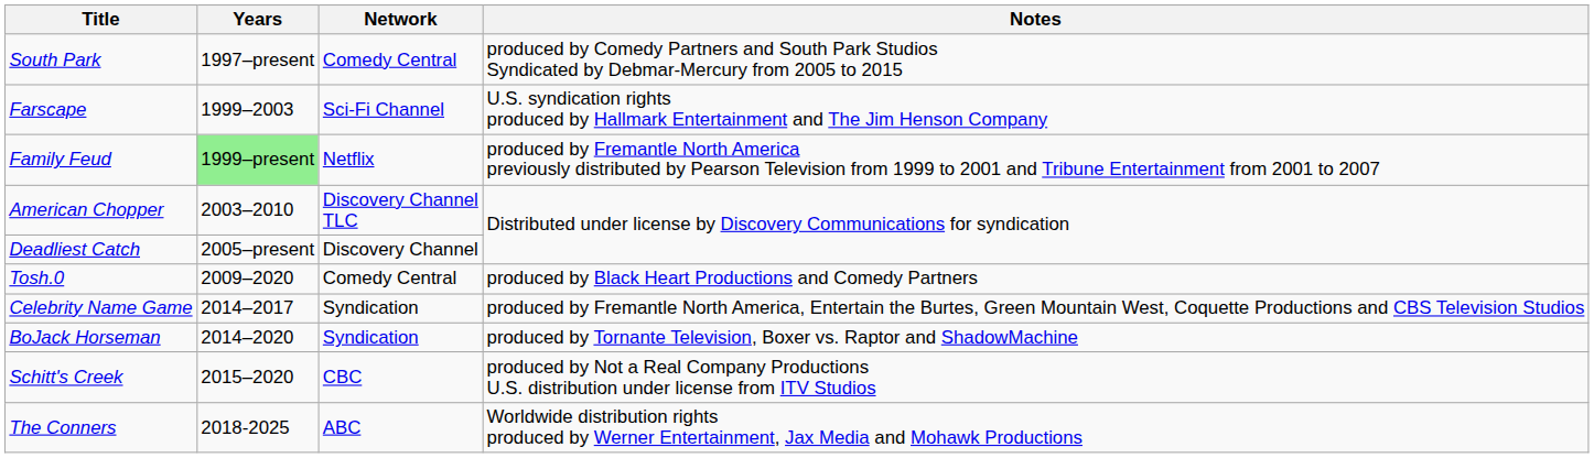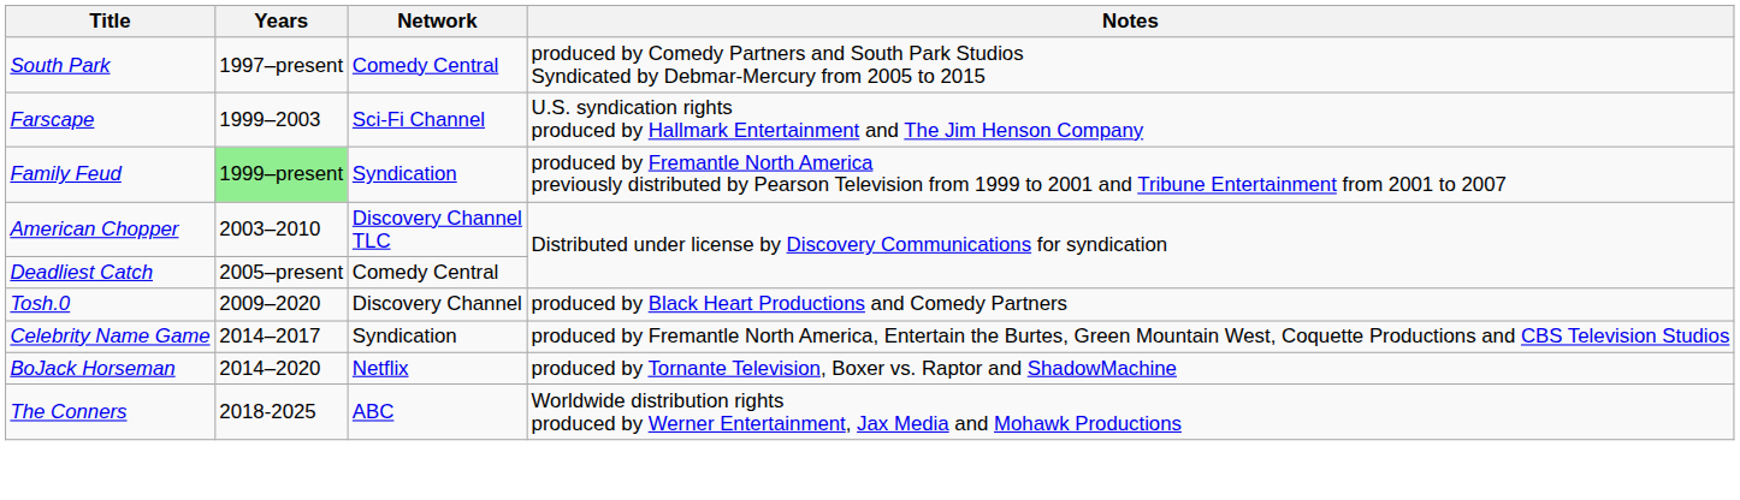Family Feud | Network: Netflix -> Syndication
Deadliest Catch | Network: Discovery Channel -> Comedy Central
Tosh.0 | Network: Comedy Central -> Discovery Channel
BoJack Horseman | Network: Syndication -> Netflix
- row: Schitt's Creek | 2015–2020 | CBC | produced by Not a Real Company Productions U.S. distribution under license from ITV Studios
